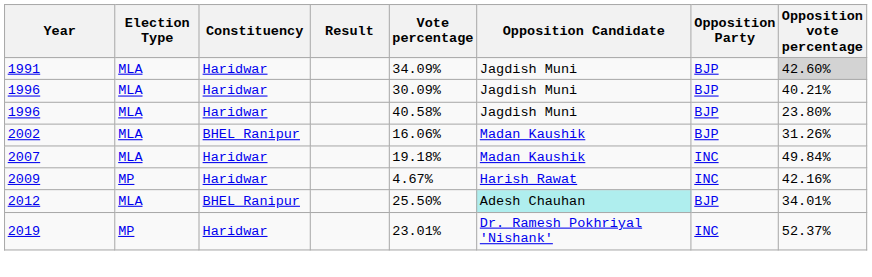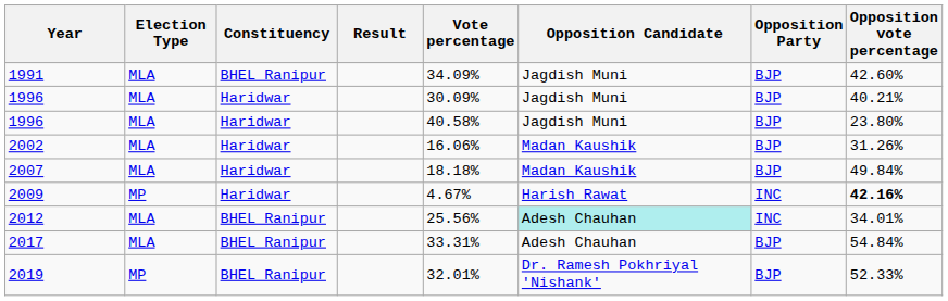1991 | Constituency: Haridwar -> BHEL Ranipur
1991 | Opposition vote percentage: lightgrey background -> no background
2002 | Constituency: BHEL Ranipur -> Haridwar
2007 | Vote percentage: 19.18% -> 18.18%
2007 | Opposition Party: INC -> BJP
2009 | Opposition vote percentage: normal -> bold
2012 | Vote percentage: 25.50% -> 25.56%
2012 | Opposition Party: BJP -> INC
+ row: 2017 | MLA | BHEL Ranipur | 33.31% | Adesh Chauhan | BJP | 54.84%
2019 | Constituency: Haridwar -> BHEL Ranipur
2019 | Vote percentage: 23.01% -> 32.01%
2019 | Opposition Party: INC -> BJP
2019 | Opposition vote percentage: 52.37% -> 52.33%
